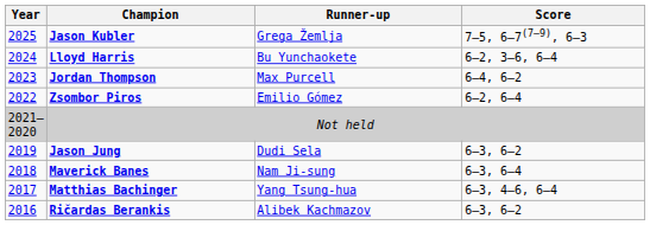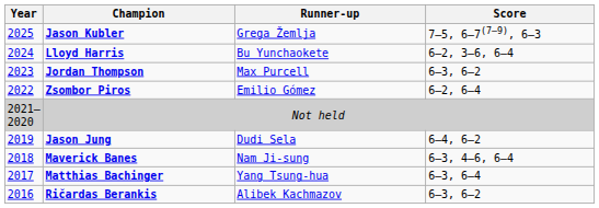Jordan Thompson | Score: 6–4, 6–2 -> 6–3, 6–2
Jason Jung | Score: 6–3, 6–2 -> 6–4, 6–2
Maverick Banes | Score: 6–3, 6–4 -> 6–3, 4–6, 6–4
Matthias Bachinger | Score: 6–3, 4–6, 6–4 -> 6–3, 6–4
